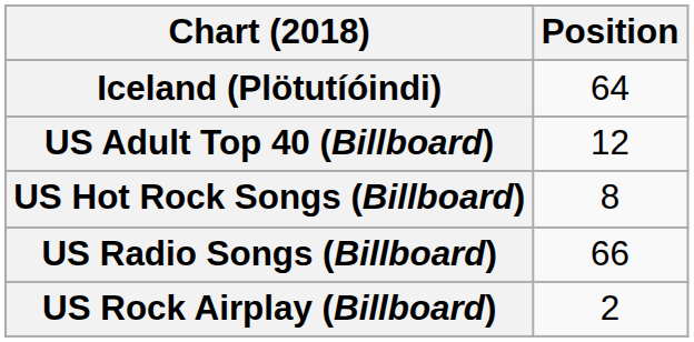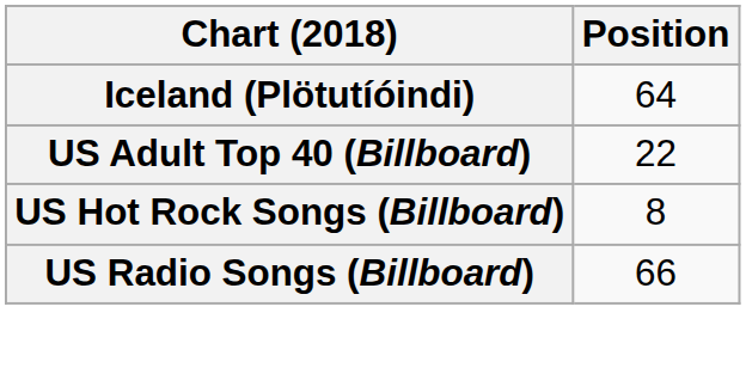US Adult Top 40 (Billboard) | Position: 12 -> 22
- row: US Rock Airplay (Billboard) | 2
